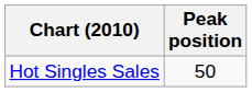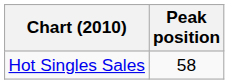Hot Singles Sales | Peak position: 50 -> 58
